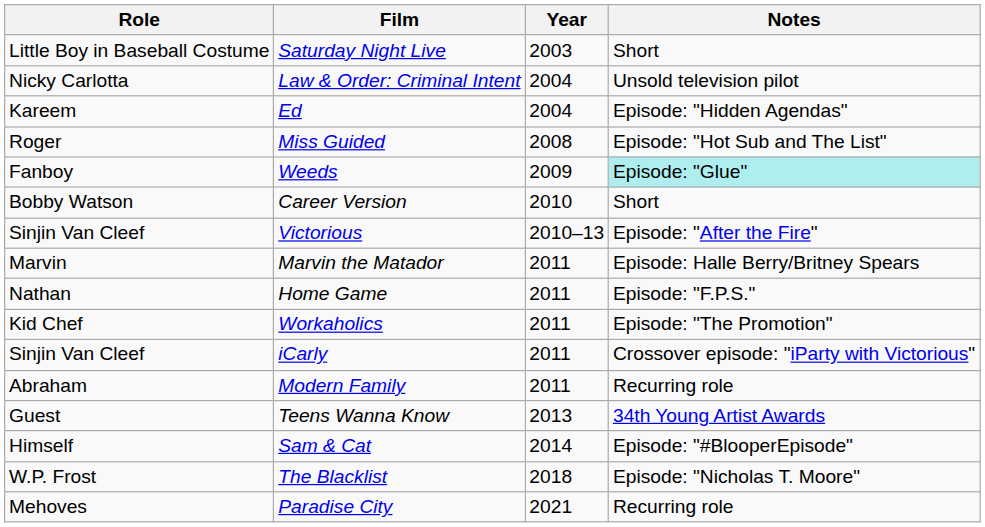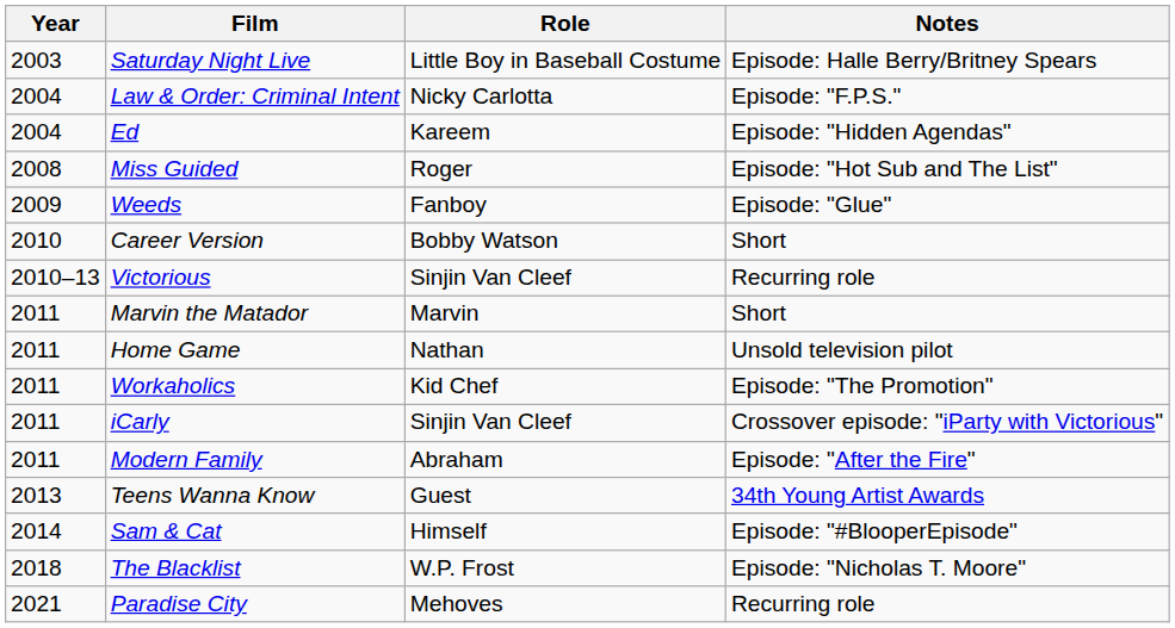columns swapped: Year <-> Role
Saturday Night Live | Notes: Short -> Episode: Halle Berry/Britney Spears
Law & Order: Criminal Intent | Notes: Unsold television pilot -> Episode: "F.P.S."
Weeds | Notes: paleturquoise background -> no background
Victorious | Notes: Episode: "After the Fire" -> Recurring role
Marvin the Matador | Notes: Episode: Halle Berry/Britney Spears -> Short
Home Game | Notes: Episode: "F.P.S." -> Unsold television pilot
Modern Family | Notes: Recurring role -> Episode: "After the Fire"
